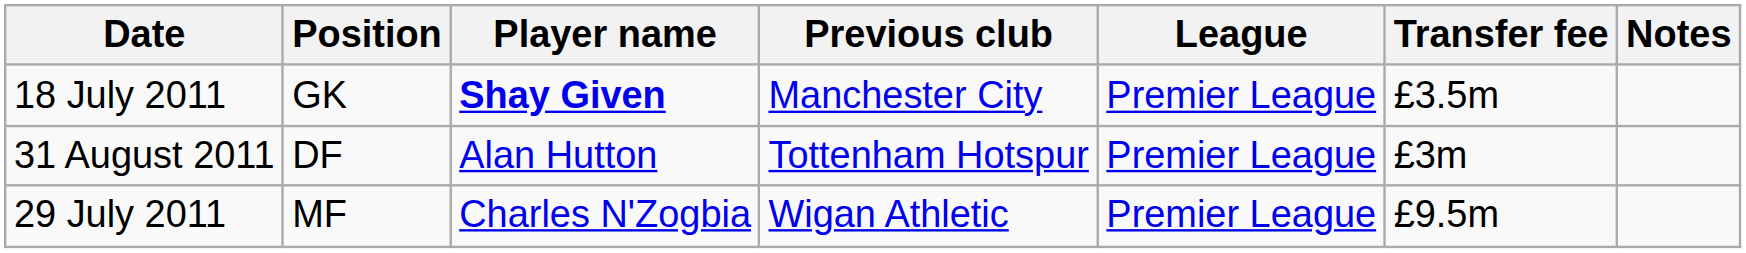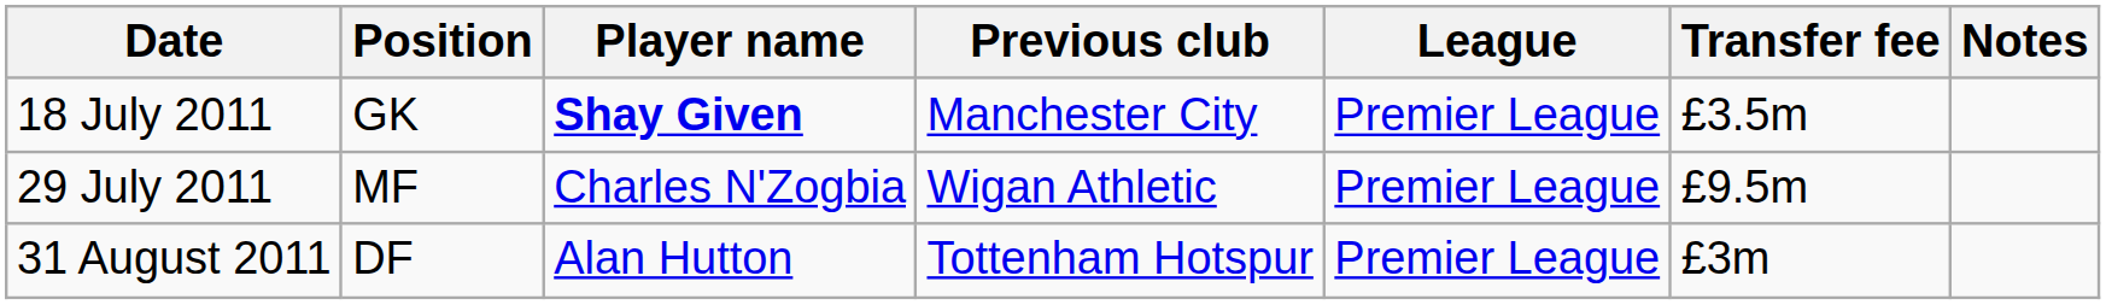rows swapped: 29 July 2011 <-> 31 August 2011
